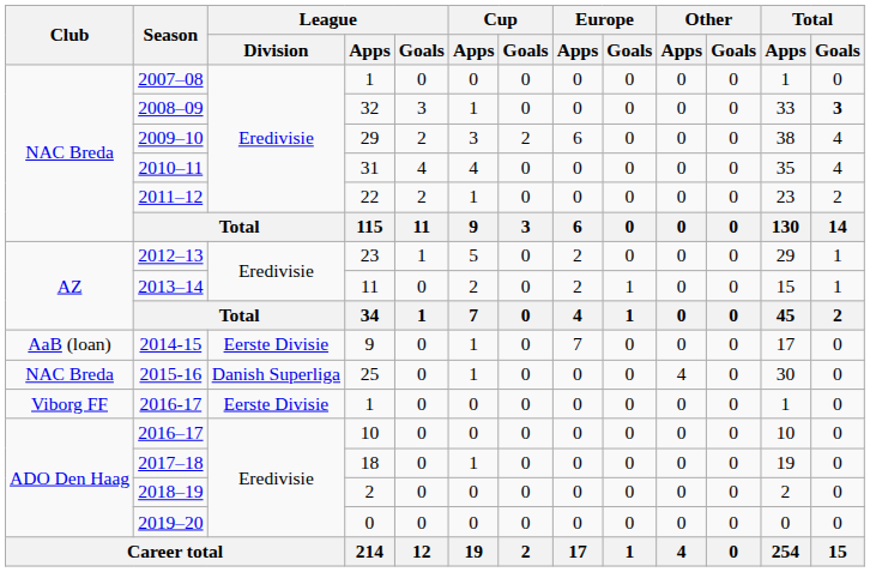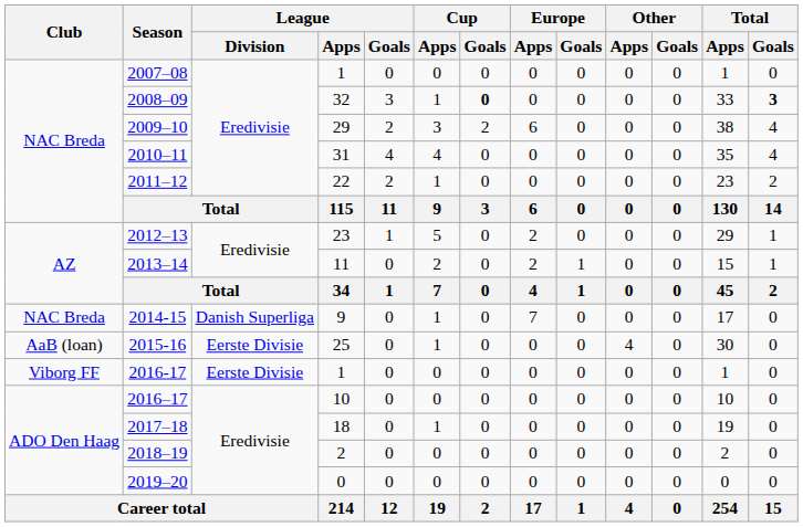2008–09 | Cup / Goals: normal -> bold
2014-15 | Club: AaB (loan) -> NAC Breda
2014-15 | League / Division: Eerste Divisie -> Danish Superliga
2015-16 | Club: NAC Breda -> AaB (loan)
2015-16 | League / Division: Danish Superliga -> Eerste Divisie
